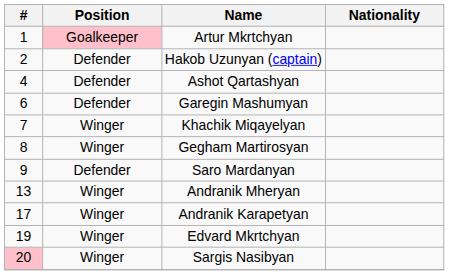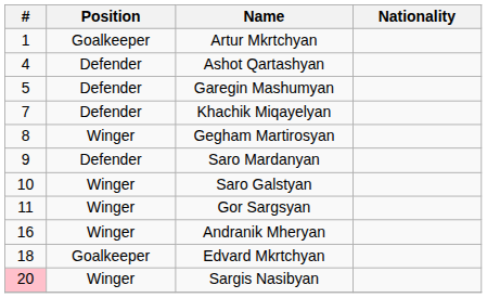Artur Mkrtchyan | Position: pink background -> no background
- row: 2 | Defender | Hakob Uzunyan (captain)
Garegin Mashumyan | #: 6 -> 5
Khachik Miqayelyan | Position: Winger -> Defender
+ row: 10 | Winger | Saro Galstyan
+ row: 11 | Winger | Gor Sargsyan
Andranik Mheryan | #: 13 -> 16
- row: 17 | Winger | Andranik Karapetyan
Edvard Mkrtchyan | #: 19 -> 18
Edvard Mkrtchyan | Position: Winger -> Goalkeeper
